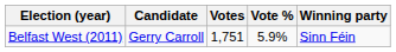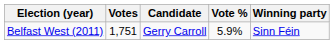columns swapped: Candidate <-> Votes
